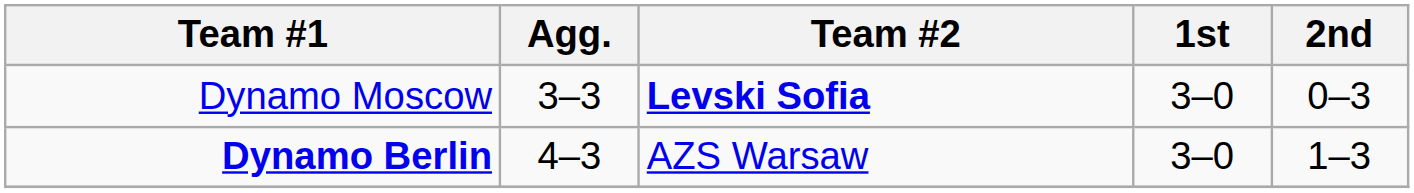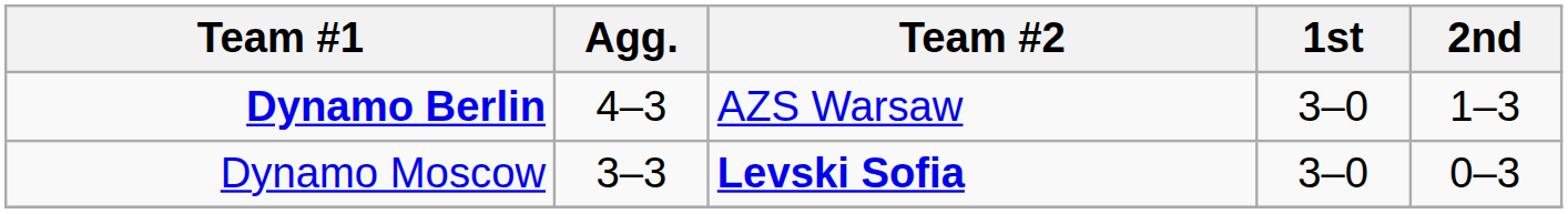rows swapped: Dynamo Moscow <-> Dynamo Berlin
